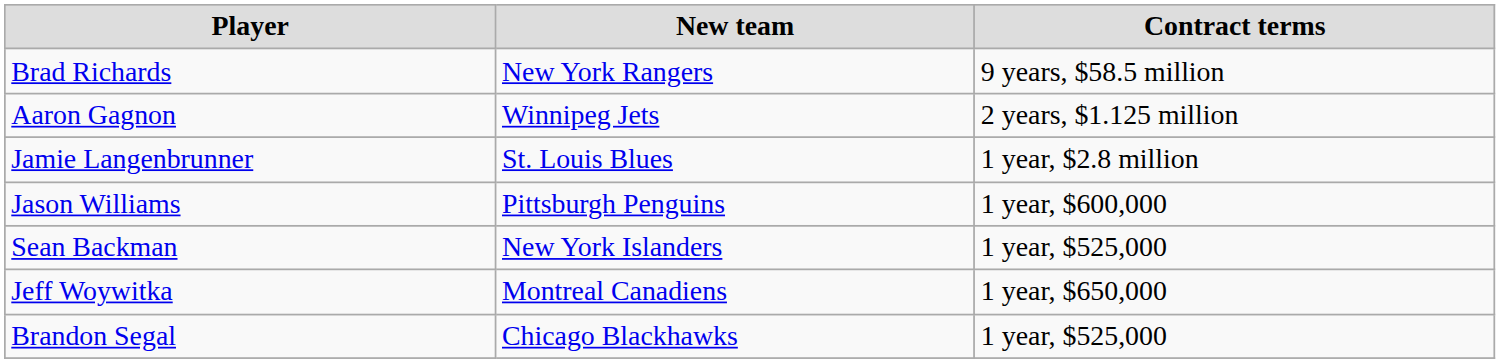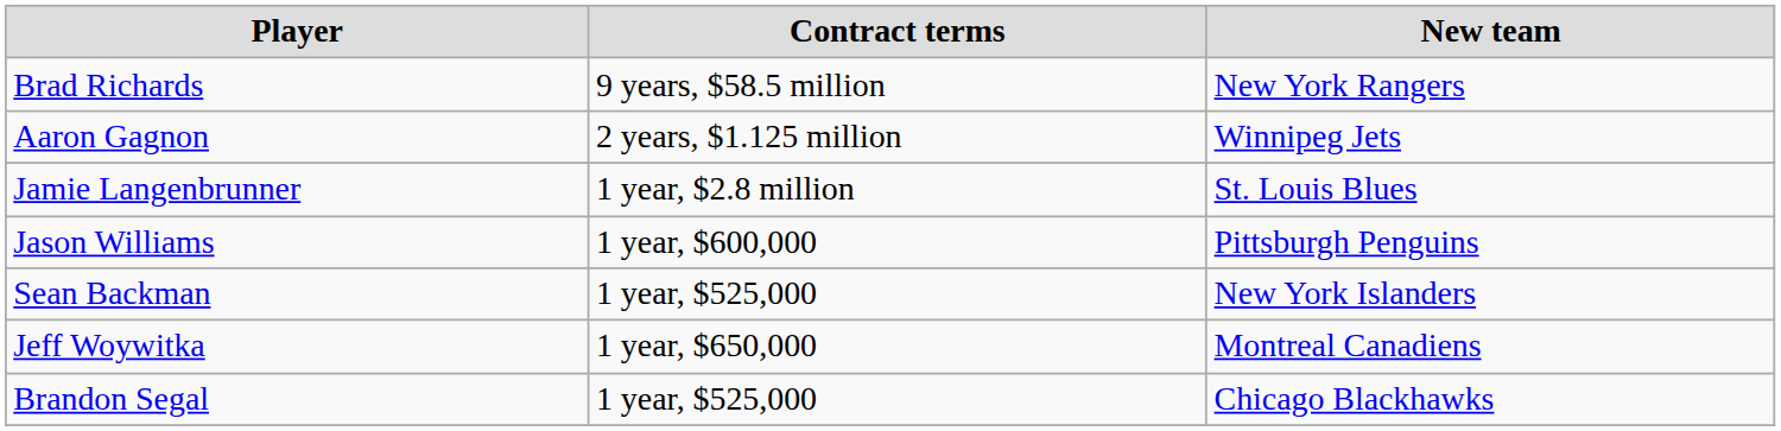columns swapped: New team <-> Contract terms
